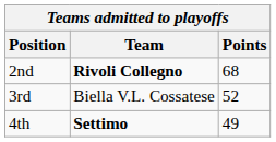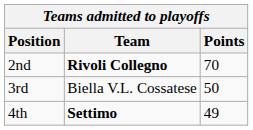2nd | Points: 68 -> 70
3rd | Points: 52 -> 50
